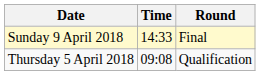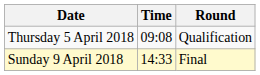rows swapped: Thursday 5 April 2018 <-> Sunday 9 April 2018
